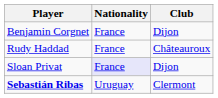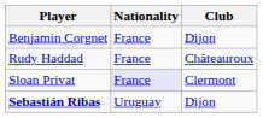Sloan Privat | Club: Dijon -> Clermont
Sebastián Ribas | Club: Clermont -> Dijon
